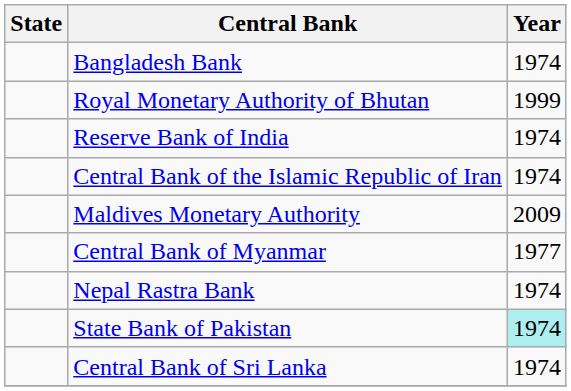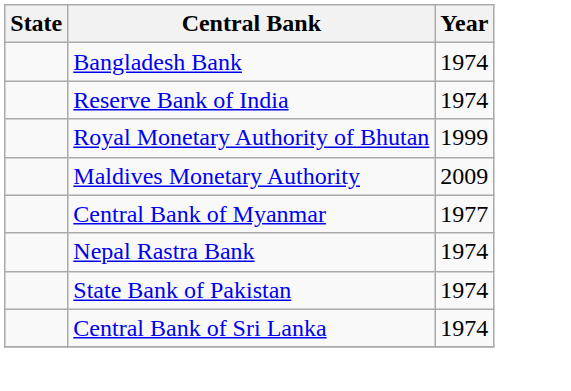rows swapped: Royal Monetary Authority of Bhutan <-> Reserve Bank of India
- row: Central Bank of the Islamic Republic of Iran | 1974
State Bank of Pakistan | Year: paleturquoise background -> no background
